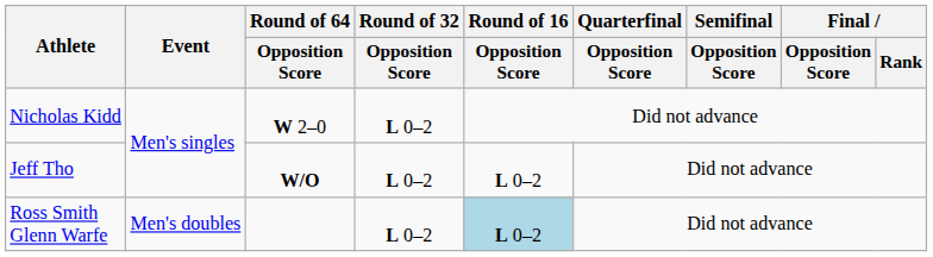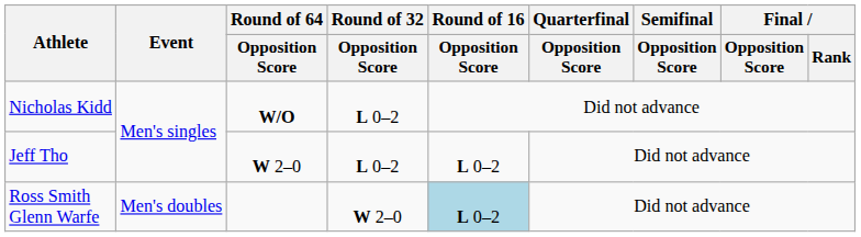Nicholas Kidd | Round of 64 / Opposition Score: W 2–0 -> W/O
Jeff Tho | Round of 64 / Opposition Score: W/O -> W 2–0
Ross Smith Glenn Warfe | Round of 32 / Opposition Score: L 0–2 -> W 2–0
